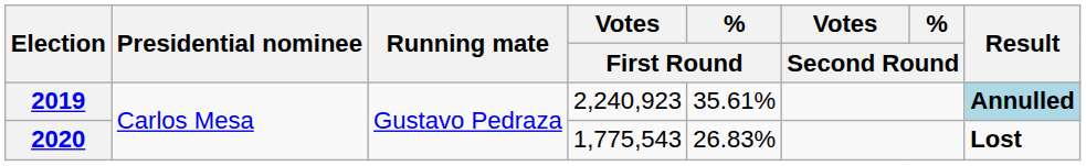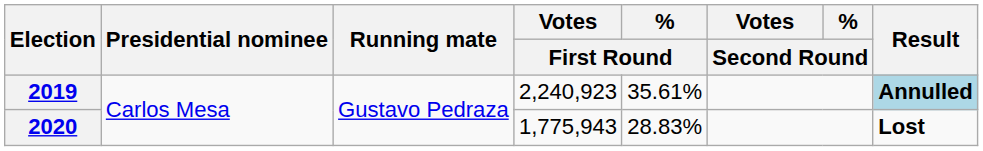2020 | Votes / First Round: 1,775,543 -> 1,775,943
2020 | % / First Round: 26.83% -> 28.83%
